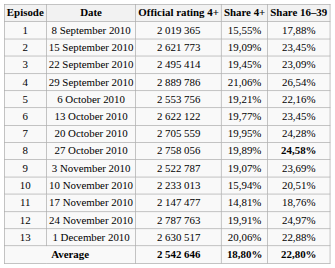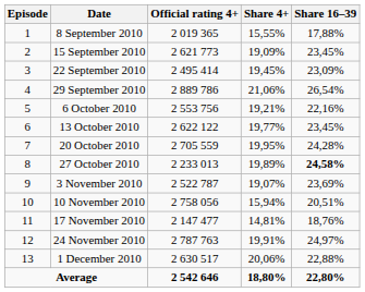27 October 2010 | Official rating 4+: 2 758 056 -> 2 233 013
10 November 2010 | Official rating 4+: 2 233 013 -> 2 758 056
